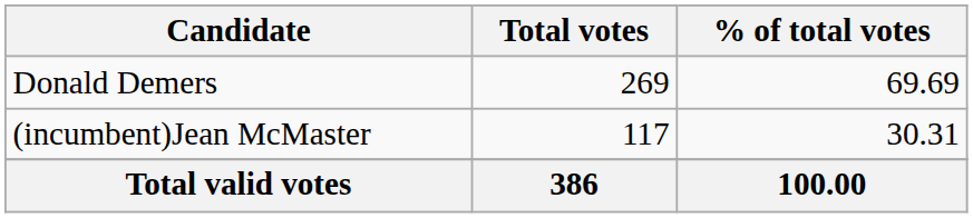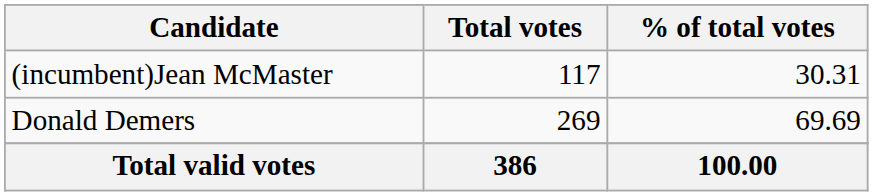rows swapped: Donald Demers <-> (incumbent)Jean McMaster
